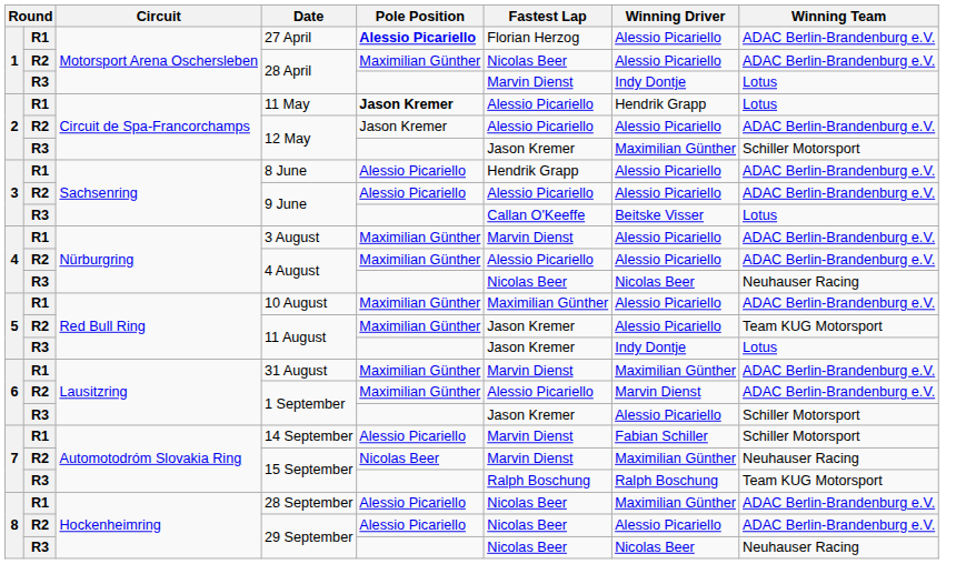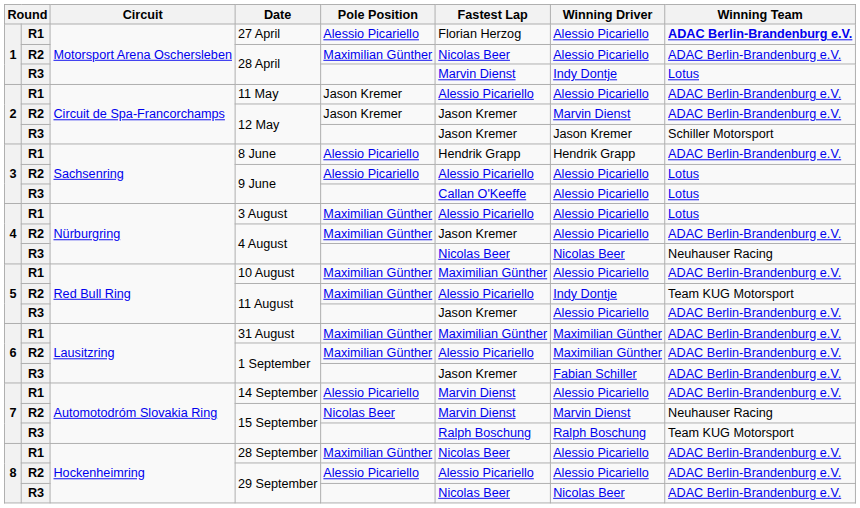27 April | Pole Position: bold -> normal
27 April | Winning Team: normal -> bold
11 May | Pole Position: bold -> normal
11 May | Winning Driver: Hendrik Grapp -> Alessio Picariello
11 May | Winning Team: Lotus -> ADAC Berlin-Brandenburg e.V.
R2 / 12 May | Fastest Lap: Alessio Picariello -> Jason Kremer
R2 / 12 May | Winning Driver: Alessio Picariello -> Marvin Dienst
R3 / 12 May | Winning Driver: Maximilian Günther -> Jason Kremer
8 June | Winning Driver: Alessio Picariello -> Hendrik Grapp
R2 / 9 June | Winning Team: ADAC Berlin-Brandenburg e.V. -> Lotus
R3 / 9 June | Winning Driver: Beitske Visser -> Alessio Picariello
3 August | Fastest Lap: Marvin Dienst -> Alessio Picariello
3 August | Winning Team: ADAC Berlin-Brandenburg e.V. -> Lotus
R2 / 4 August | Fastest Lap: Alessio Picariello -> Jason Kremer
R2 / 11 August | Fastest Lap: Jason Kremer -> Alessio Picariello
R2 / 11 August | Winning Driver: Alessio Picariello -> Indy Dontje
R3 / 11 August | Winning Driver: Indy Dontje -> Alessio Picariello
R3 / 11 August | Winning Team: Lotus -> ADAC Berlin-Brandenburg e.V.
31 August | Fastest Lap: Marvin Dienst -> Maximilian Günther
R2 / 1 September | Winning Driver: Marvin Dienst -> Maximilian Günther
R3 / 1 September | Winning Driver: Alessio Picariello -> Fabian Schiller
R3 / 1 September | Winning Team: Schiller Motorsport -> ADAC Berlin-Brandenburg e.V.
14 September | Winning Driver: Fabian Schiller -> Alessio Picariello
14 September | Winning Team: Schiller Motorsport -> ADAC Berlin-Brandenburg e.V.
R2 / 15 September | Winning Driver: Maximilian Günther -> Marvin Dienst
28 September | Pole Position: Alessio Picariello -> Maximilian Günther
28 September | Winning Driver: Maximilian Günther -> Alessio Picariello
R2 / 29 September | Fastest Lap: Nicolas Beer -> Alessio Picariello
R3 / 29 September | Winning Team: Neuhauser Racing -> ADAC Berlin-Brandenburg e.V.
